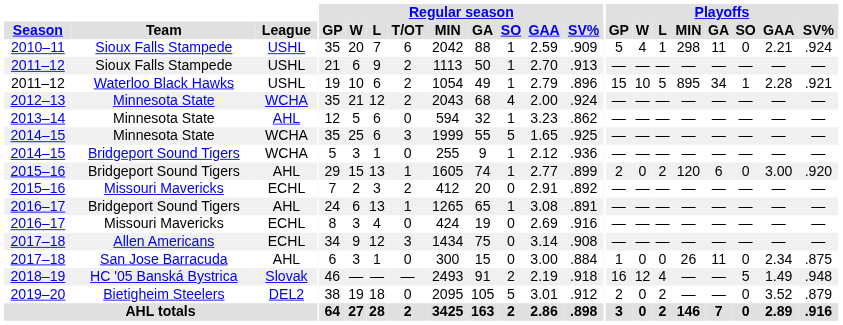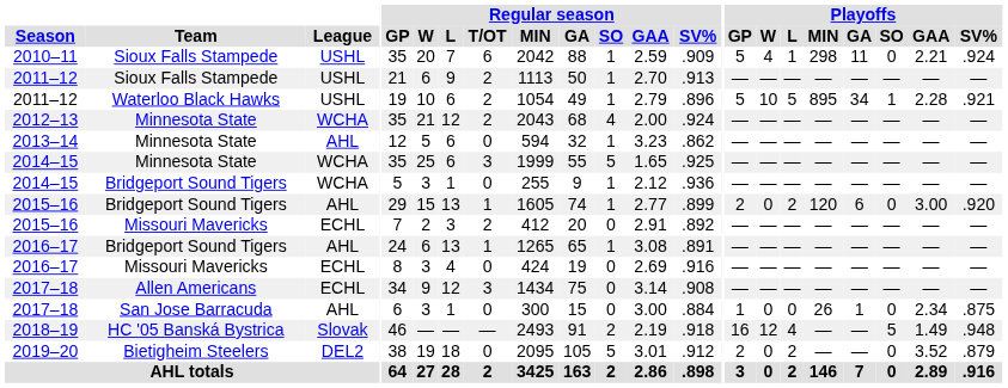2011–12 / Waterloo Black Hawks | Playoffs / GP: 15 -> 5
2017–18 / San Jose Barracuda | Playoffs / GA: 11 -> 1
